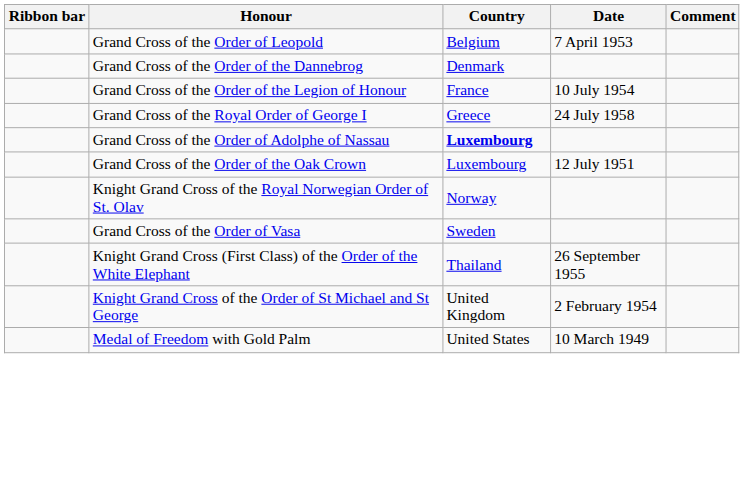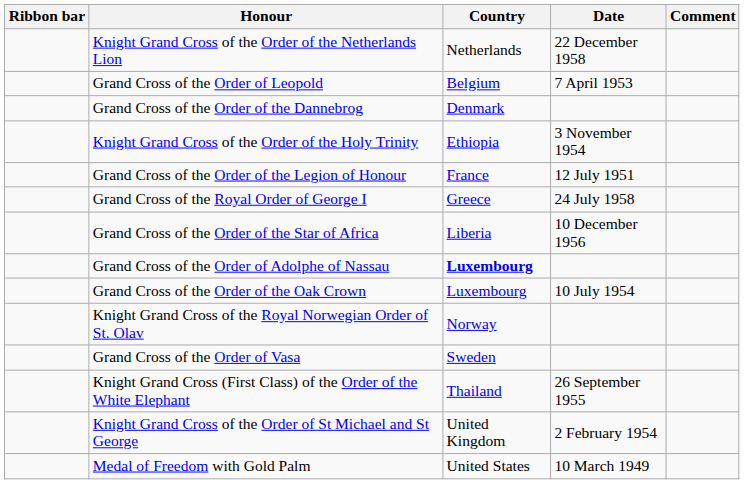+ row: Knight Grand Cross of the Order of the Netherlands Lion | Netherlands | 22 December 1958
+ row: Knight Grand Cross of the Order of the Holy Trinity | Ethiopia | 3 November 1954
Grand Cross of the Order of the Legion of Honour | Date: 10 July 1954 -> 12 July 1951
+ row: Grand Cross of the Order of the Star of Africa | Liberia | 10 December 1956
Grand Cross of the Order of the Oak Crown | Date: 12 July 1951 -> 10 July 1954
